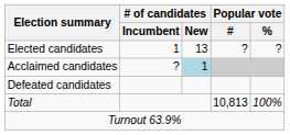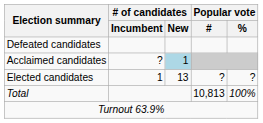rows swapped: Elected candidates <-> Defeated candidates
